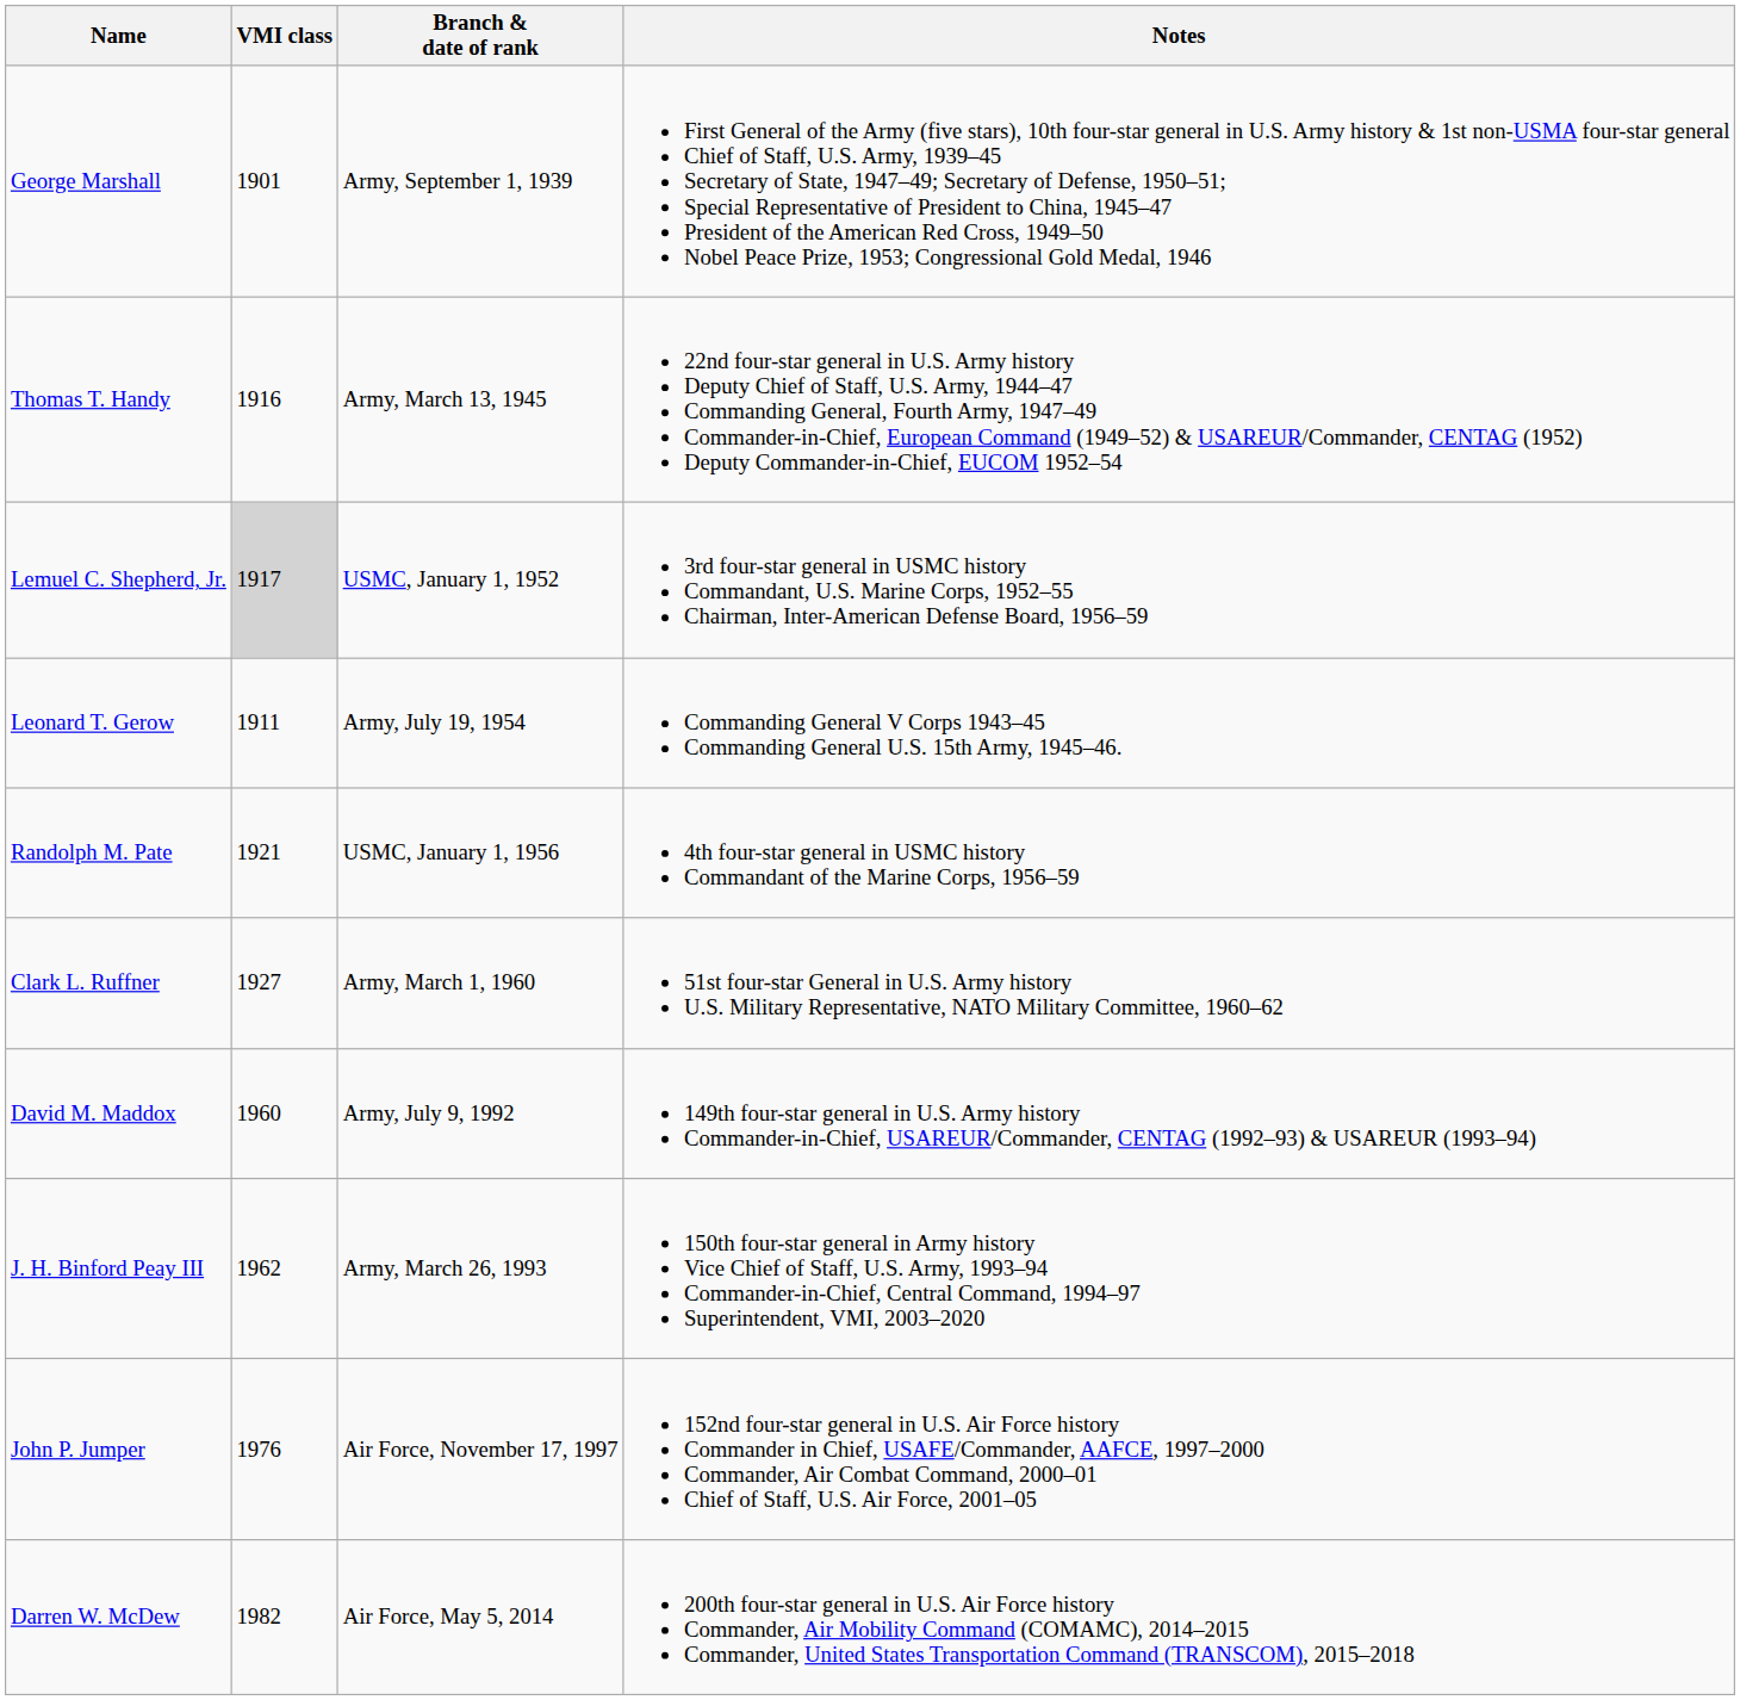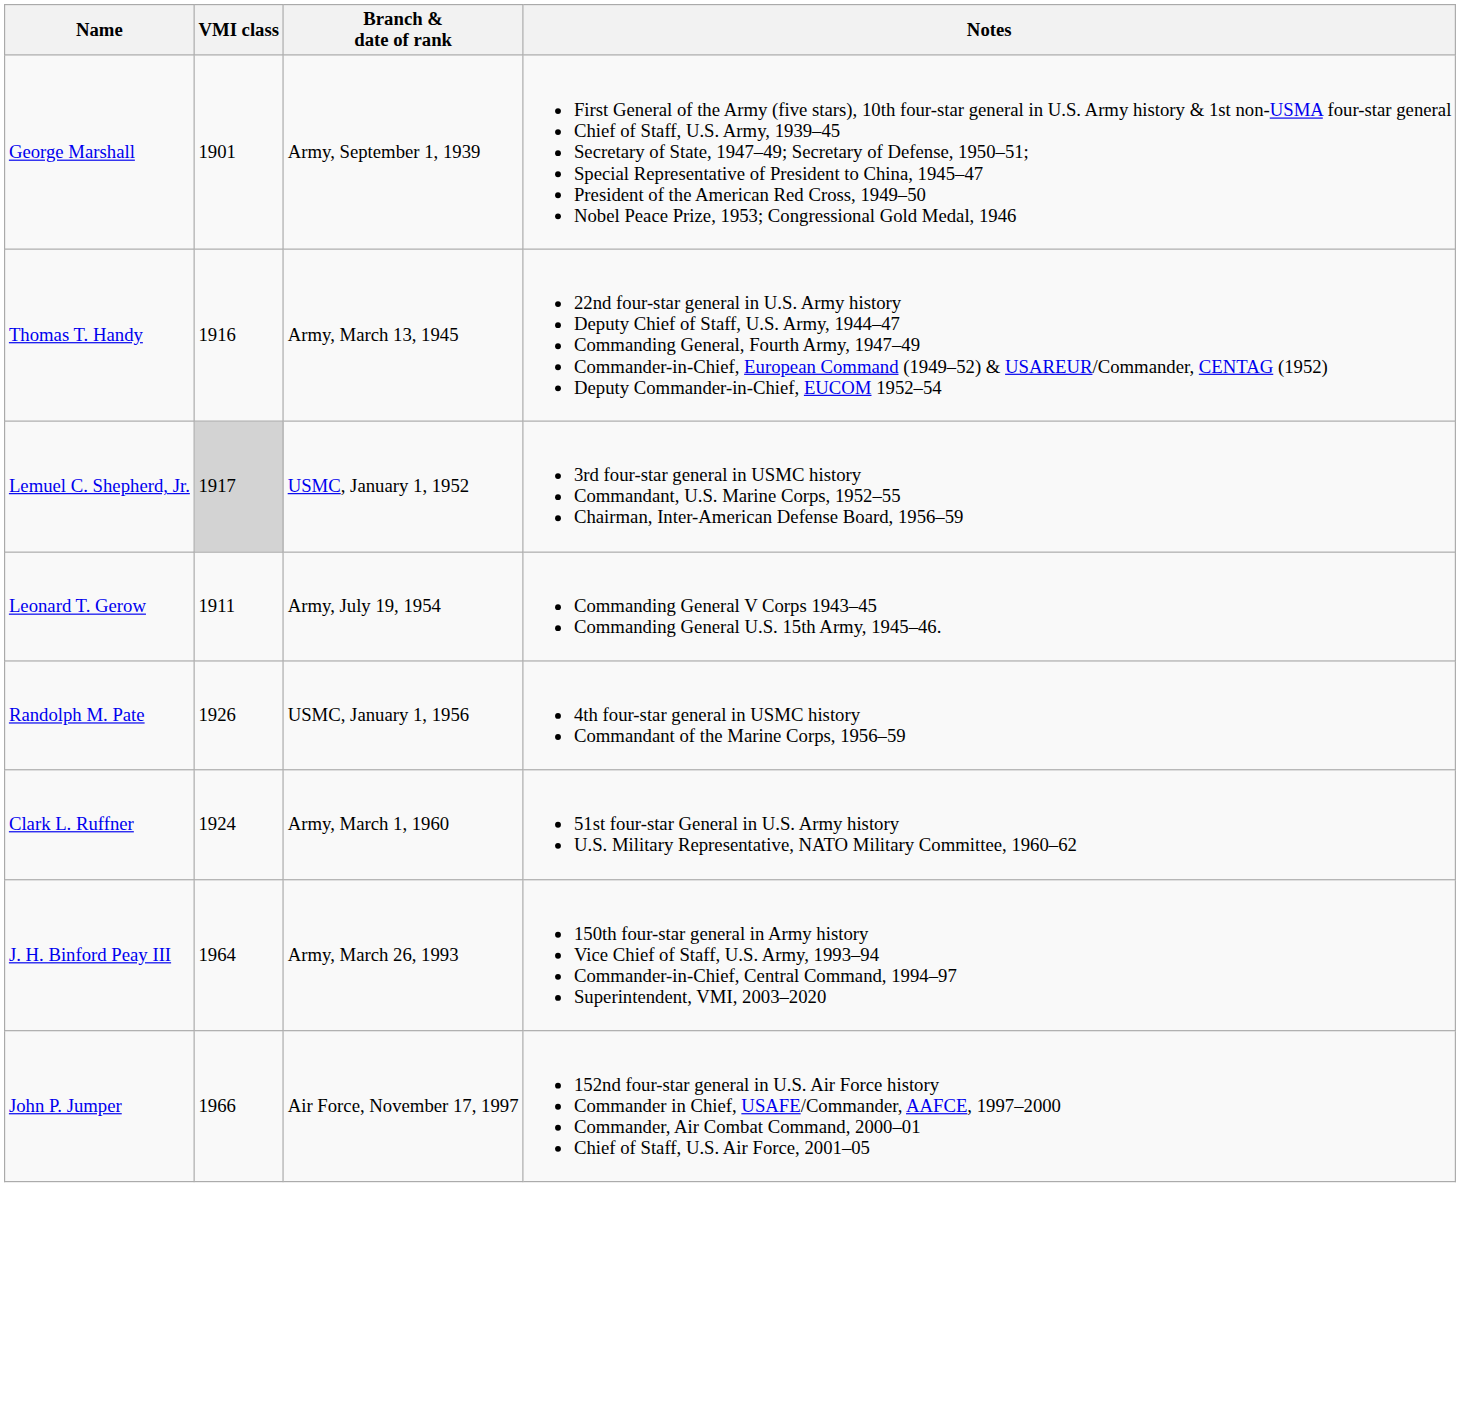Randolph M. Pate | VMI class: 1921 -> 1926
Clark L. Ruffner | VMI class: 1927 -> 1924
- row: David M. Maddox | 1960 | Army, July 9, 1992 | 149th four-star general in U.S. Army history Commander-in-Chief, USAREUR/Commander, CENTAG (1992–93) & USAREUR (1993–94)
J. H. Binford Peay III | VMI class: 1962 -> 1964
John P. Jumper | VMI class: 1976 -> 1966
- row: Darren W. McDew | 1982 | Air Force, May 5, 2014 | 200th four-star general in U.S. Air Force history Commander, Air Mobility Command (COMAMC), 2014–2015 Commander, United States Transportation Command (TRANSCOM), 2015–2018
